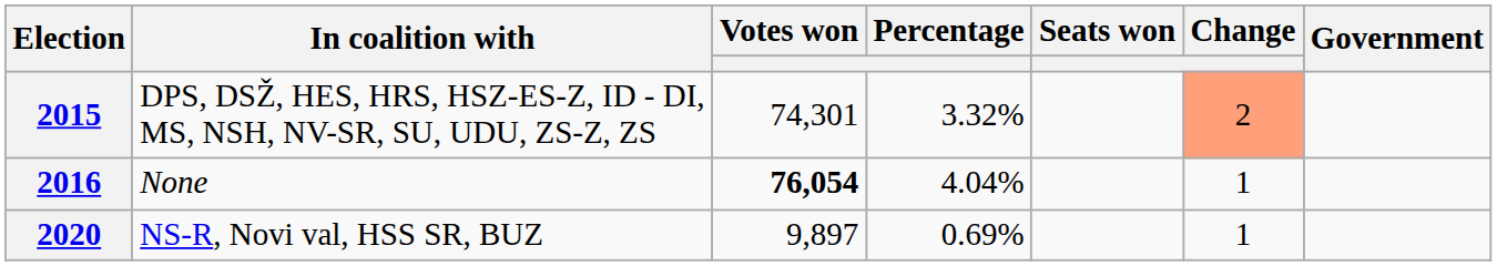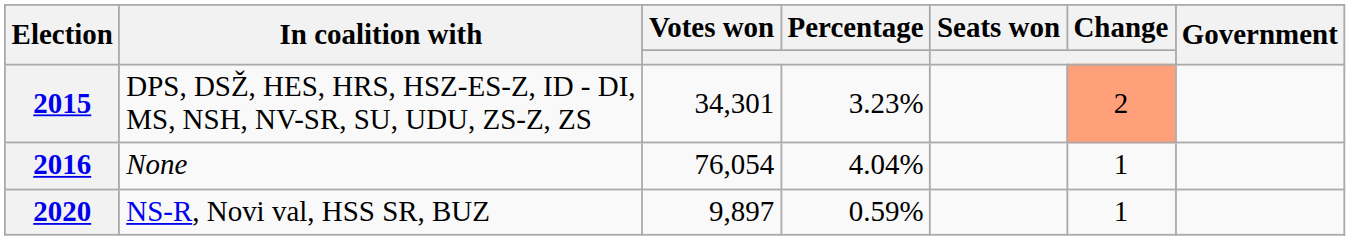2015 | Votes won: 74,301 -> 34,301
2015 | Percentage: 3.32% -> 3.23%
2016 | Votes won: bold -> normal
2020 | Percentage: 0.69% -> 0.59%
